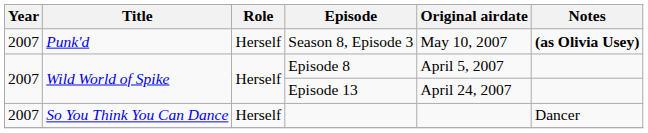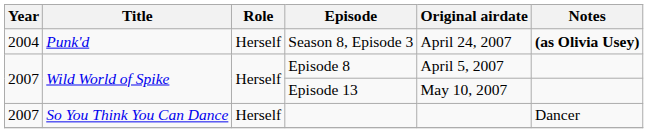Season 8, Episode 3 | Year: 2007 -> 2004
Season 8, Episode 3 | Original airdate: May 10, 2007 -> April 24, 2007
Episode 13 | Original airdate: April 24, 2007 -> May 10, 2007
